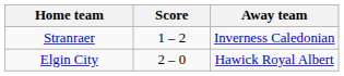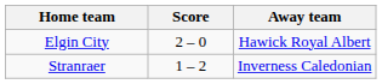rows swapped: Elgin City <-> Stranraer
